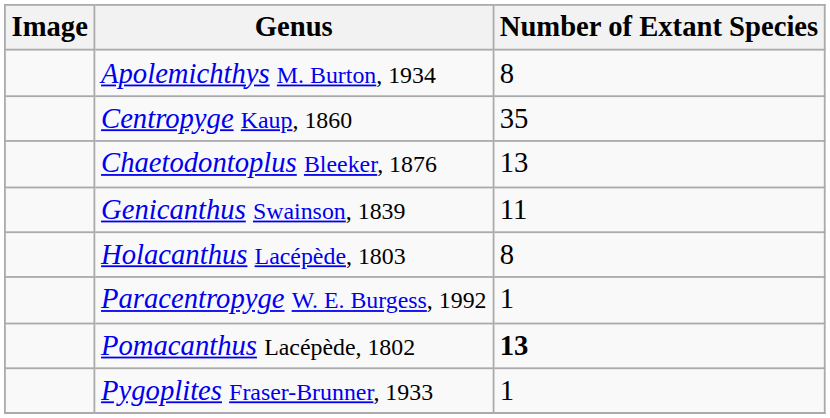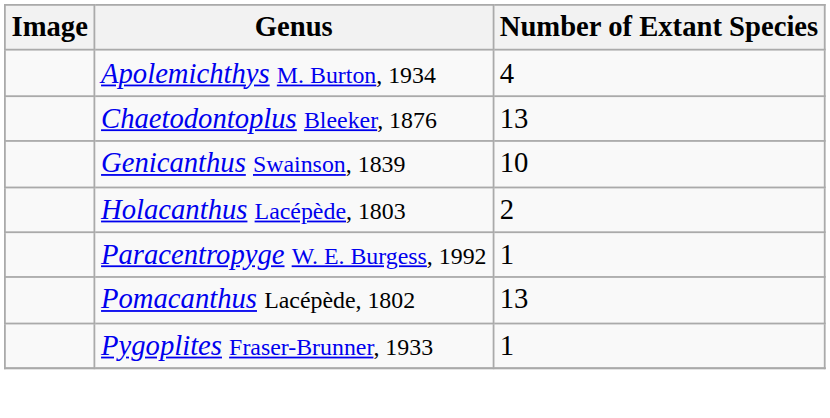Apolemichthys M. Burton, 1934 | Number of Extant Species: 8 -> 4
- row: Centropyge Kaup, 1860 | 35
Genicanthus Swainson, 1839 | Number of Extant Species: 11 -> 10
Holacanthus Lacépède, 1803 | Number of Extant Species: 8 -> 2
Pomacanthus Lacépède, 1802 | Number of Extant Species: bold -> normal
